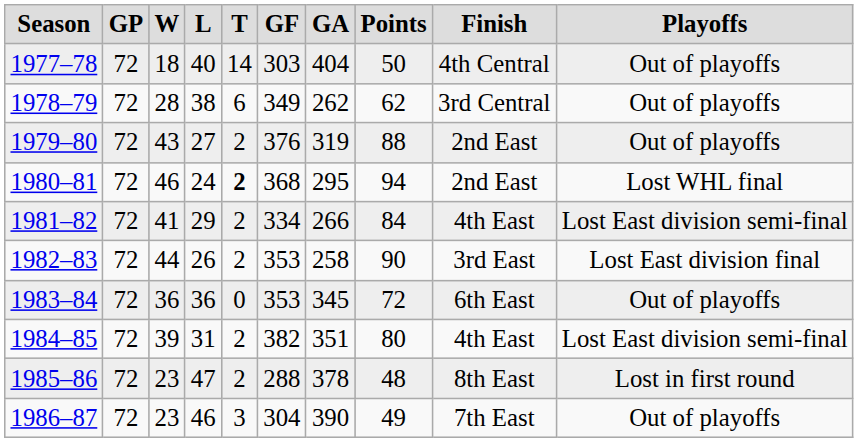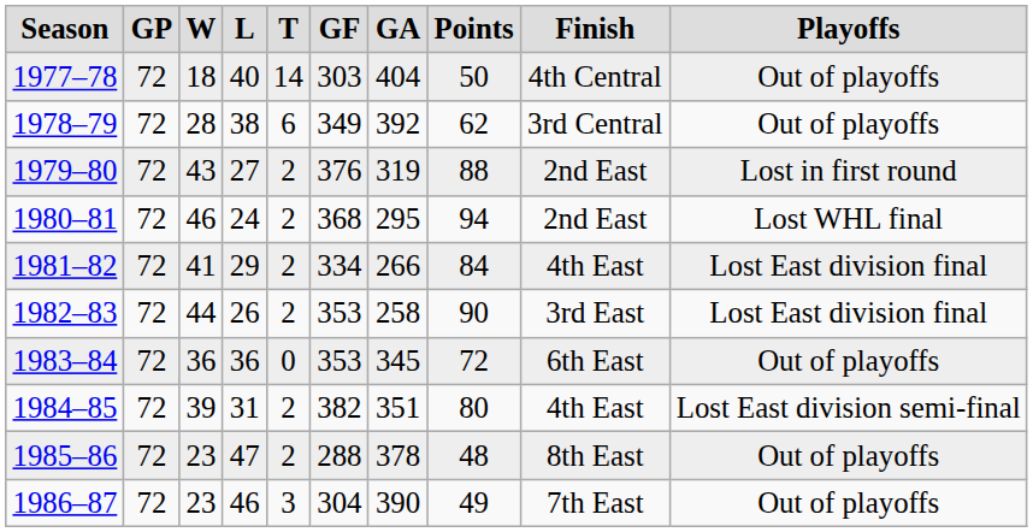1978–79 | GA: 262 -> 392
1979–80 | Playoffs: Out of playoffs -> Lost in first round
1980–81 | T: bold -> normal
1981–82 | Playoffs: Lost East division semi-final -> Lost East division final
1985–86 | Playoffs: Lost in first round -> Out of playoffs
